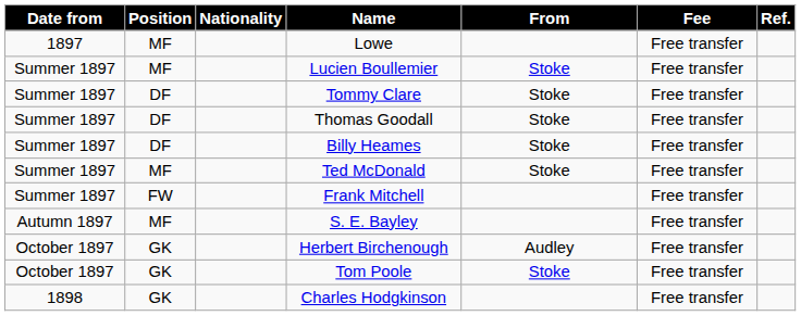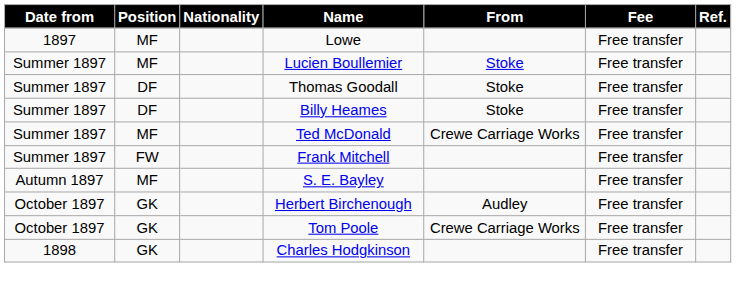- row: Summer 1897 | DF | Tommy Clare | Stoke | Free transfer
Ted McDonald | From: Stoke -> Crewe Carriage Works
Tom Poole | From: Stoke -> Crewe Carriage Works
